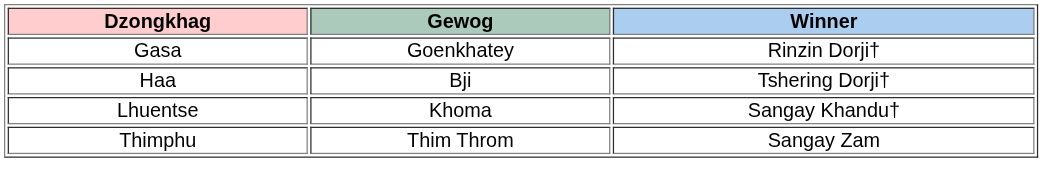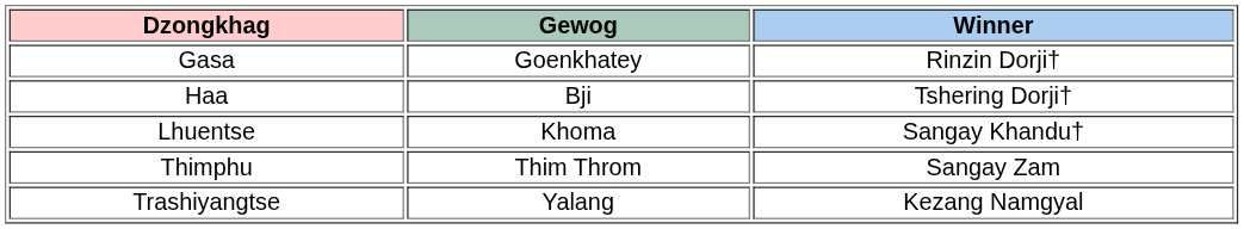+ row: Trashiyangtse | Yalang | Kezang Namgyal
